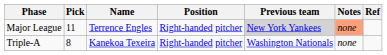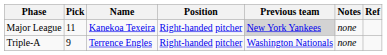Major League | Name: Terrence Engles -> Kanekoa Texeira
Major League | Notes: lightsalmon background -> no background
Triple-A | Pick: 8 -> 9
Triple-A | Name: Kanekoa Texeira -> Terrence Engles
